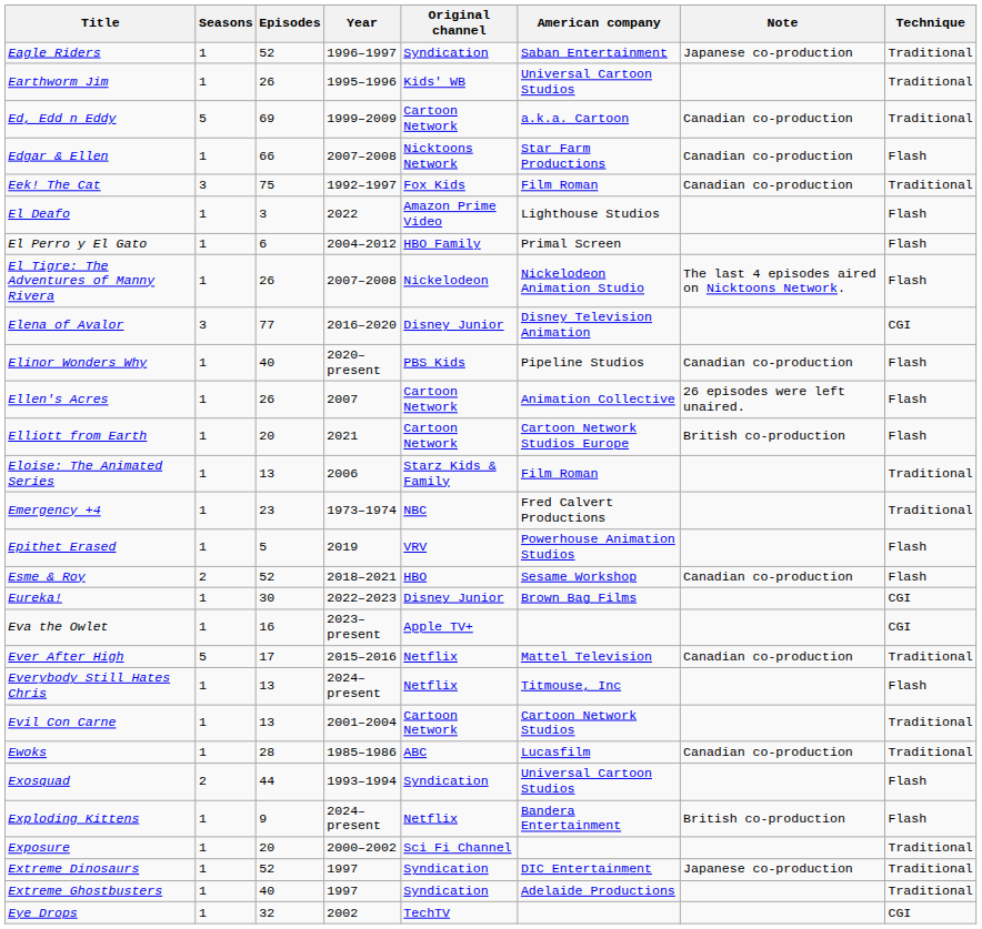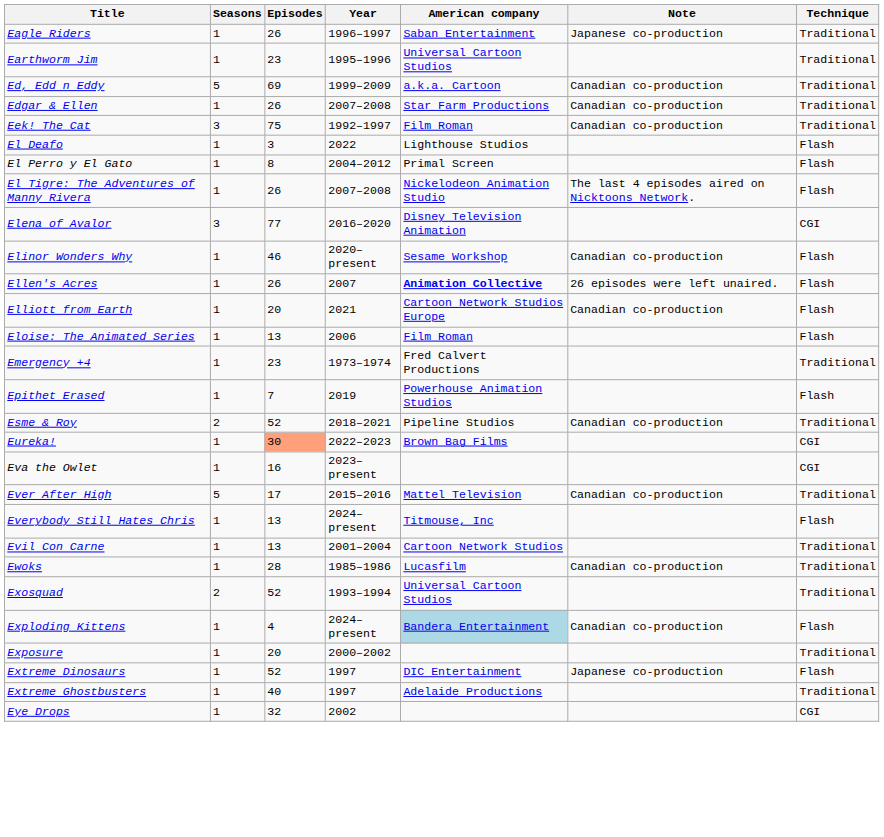- column: Original channel | Syndication | Kids' WB | Cartoon Network | Nicktoons Network | Fox Kids | Amazon Prime Video | HBO Family | Nickelodeon | Disney Junior | PBS Kids | Cartoon Network | Cartoon Network | Starz Kids & Family | NBC | VRV | HBO | Disney Junior | Apple TV+ | Netflix | Netflix | Cartoon Network | ABC | Syndication | Netflix | Sci Fi Channel | Syndication | Syndication | TechTV
Eagle Riders | Episodes: 52 -> 26
Earthworm Jim | Episodes: 26 -> 23
Edgar & Ellen | Episodes: 66 -> 26
Edgar & Ellen | Technique: Flash -> Traditional
El Perro y El Gato | Episodes: 6 -> 8
Elinor Wonders Why | Episodes: 40 -> 46
Elinor Wonders Why | American company: Pipeline Studios -> Sesame Workshop
Ellen's Acres | American company: normal -> bold
Elliott from Earth | Note: British co-production -> Canadian co-production
Eloise: The Animated Series | Technique: Traditional -> Flash
Epithet Erased | Episodes: 5 -> 7
Esme & Roy | American company: Sesame Workshop -> Pipeline Studios
Esme & Roy | Technique: Flash -> Traditional
Eureka! | Episodes: no background -> lightsalmon background
Exosquad | Episodes: 44 -> 52
Exosquad | Technique: Flash -> Traditional
Exploding Kittens | Episodes: 9 -> 4
Exploding Kittens | American company: no background -> lightblue background
Exploding Kittens | Note: British co-production -> Canadian co-production
Extreme Dinosaurs | Technique: Traditional -> Flash
